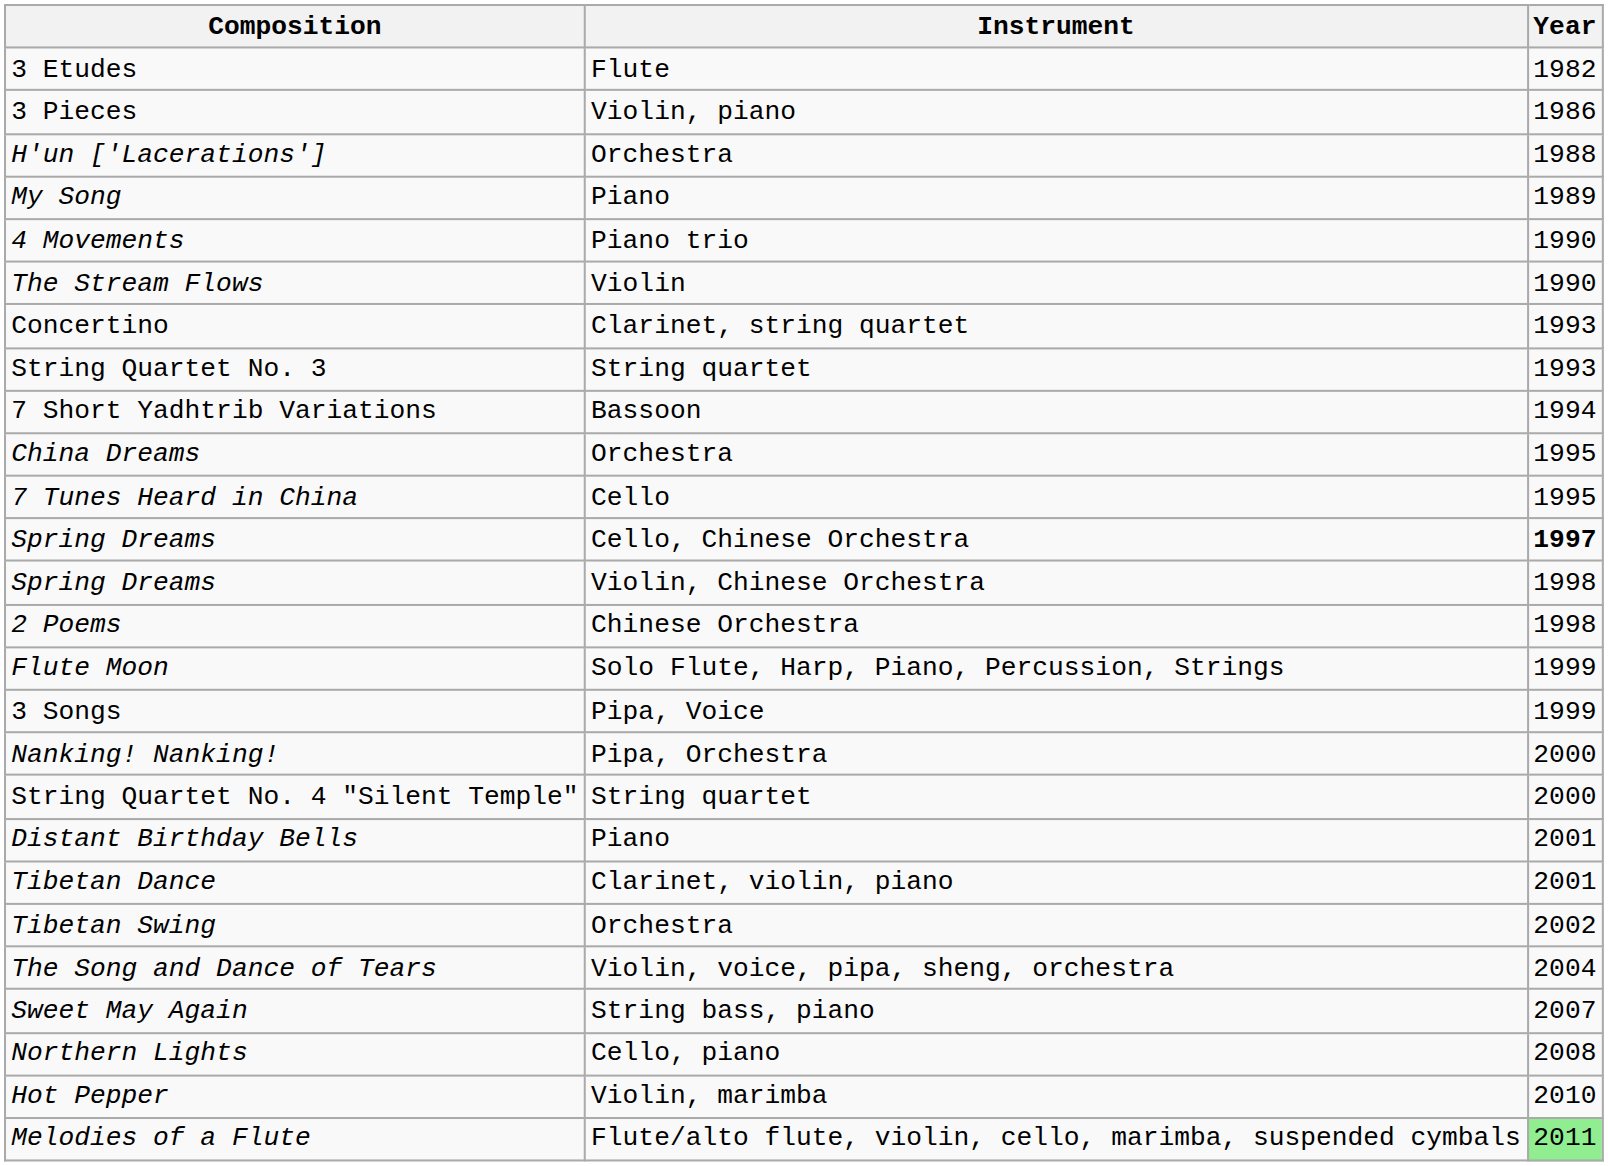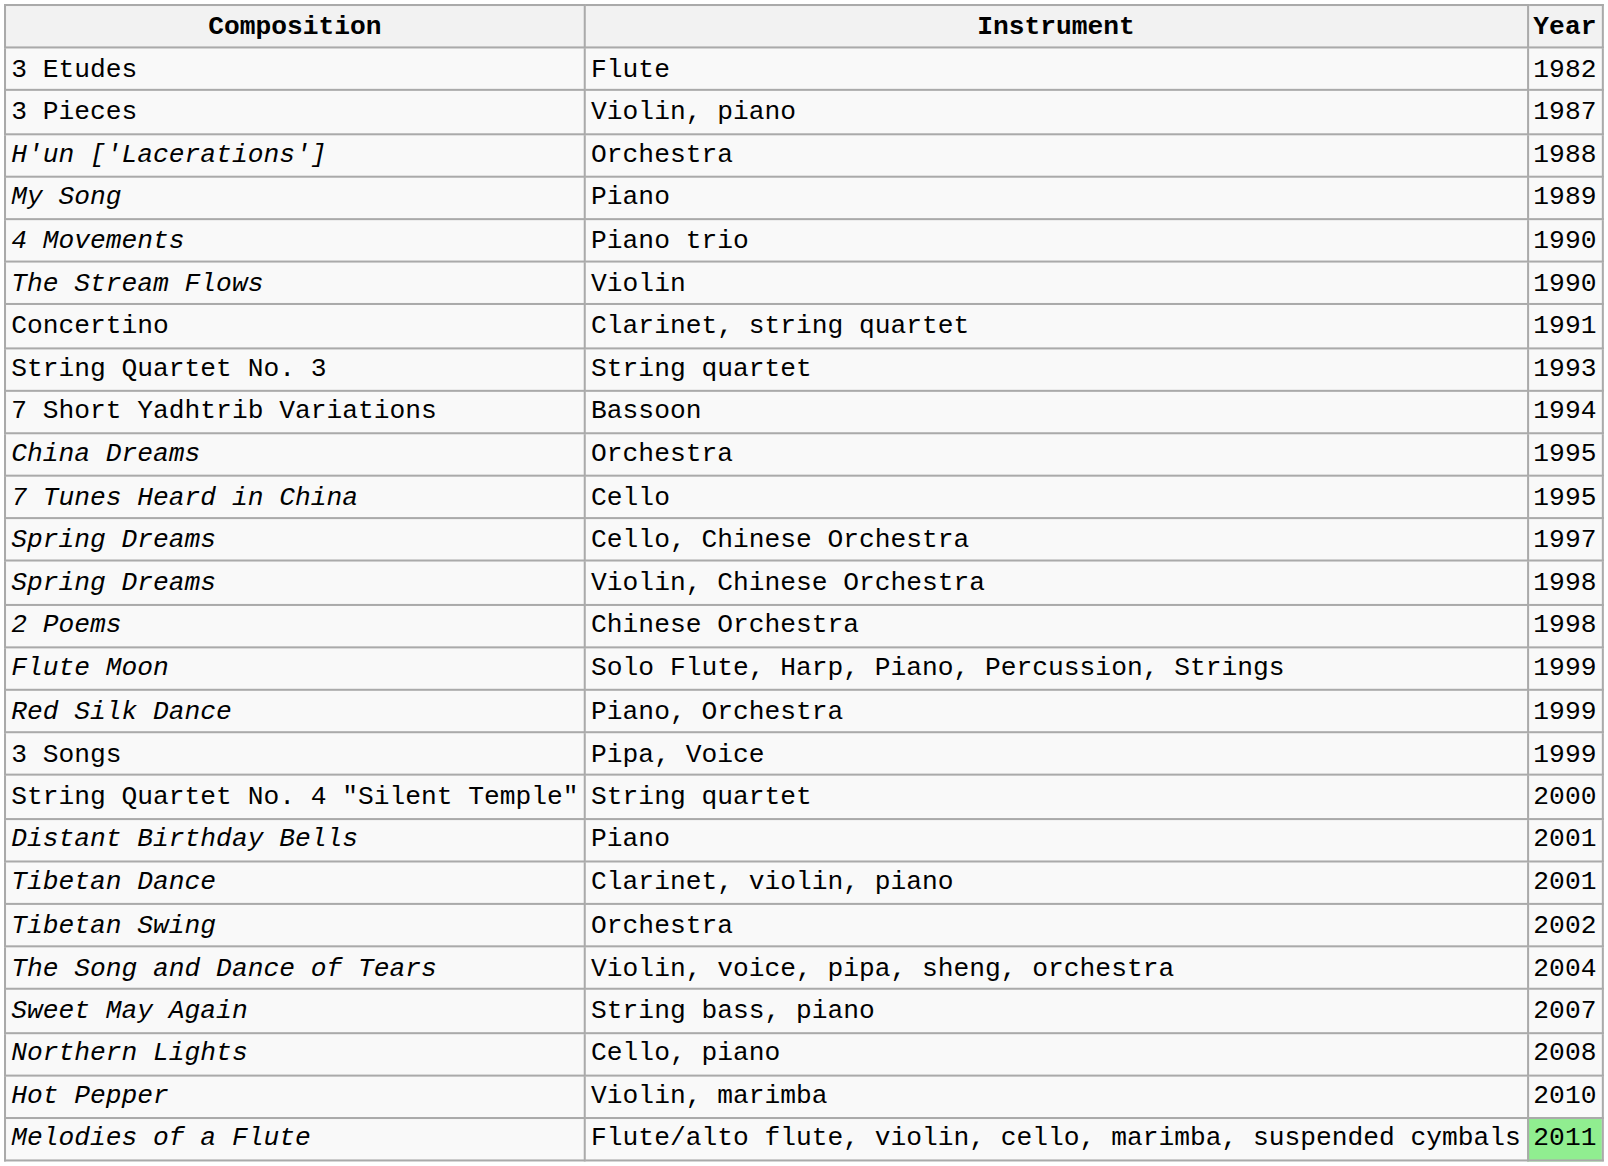3 Pieces | Year: 1986 -> 1987
Concertino | Year: 1993 -> 1991
Spring Dreams / Cello, Chinese Orchestra | Year: bold -> normal
+ row: Red Silk Dance | Piano, Orchestra | 1999
- row: Nanking! Nanking! | Pipa, Orchestra | 2000
